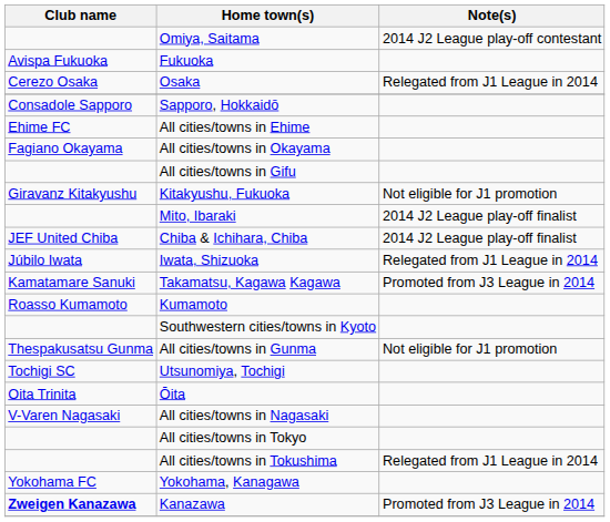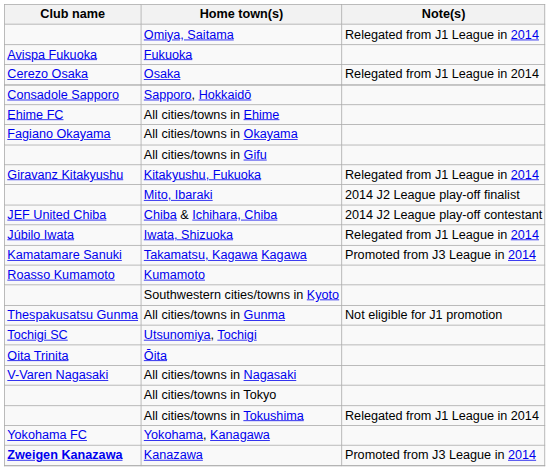Omiya, Saitama | Note(s): 2014 J2 League play-off contestant -> Relegated from J1 League in 2014
Kitakyushu, Fukuoka | Note(s): Not eligible for J1 promotion -> Relegated from J1 League in 2014
Chiba & Ichihara, Chiba | Note(s): 2014 J2 League play-off finalist -> 2014 J2 League play-off contestant
